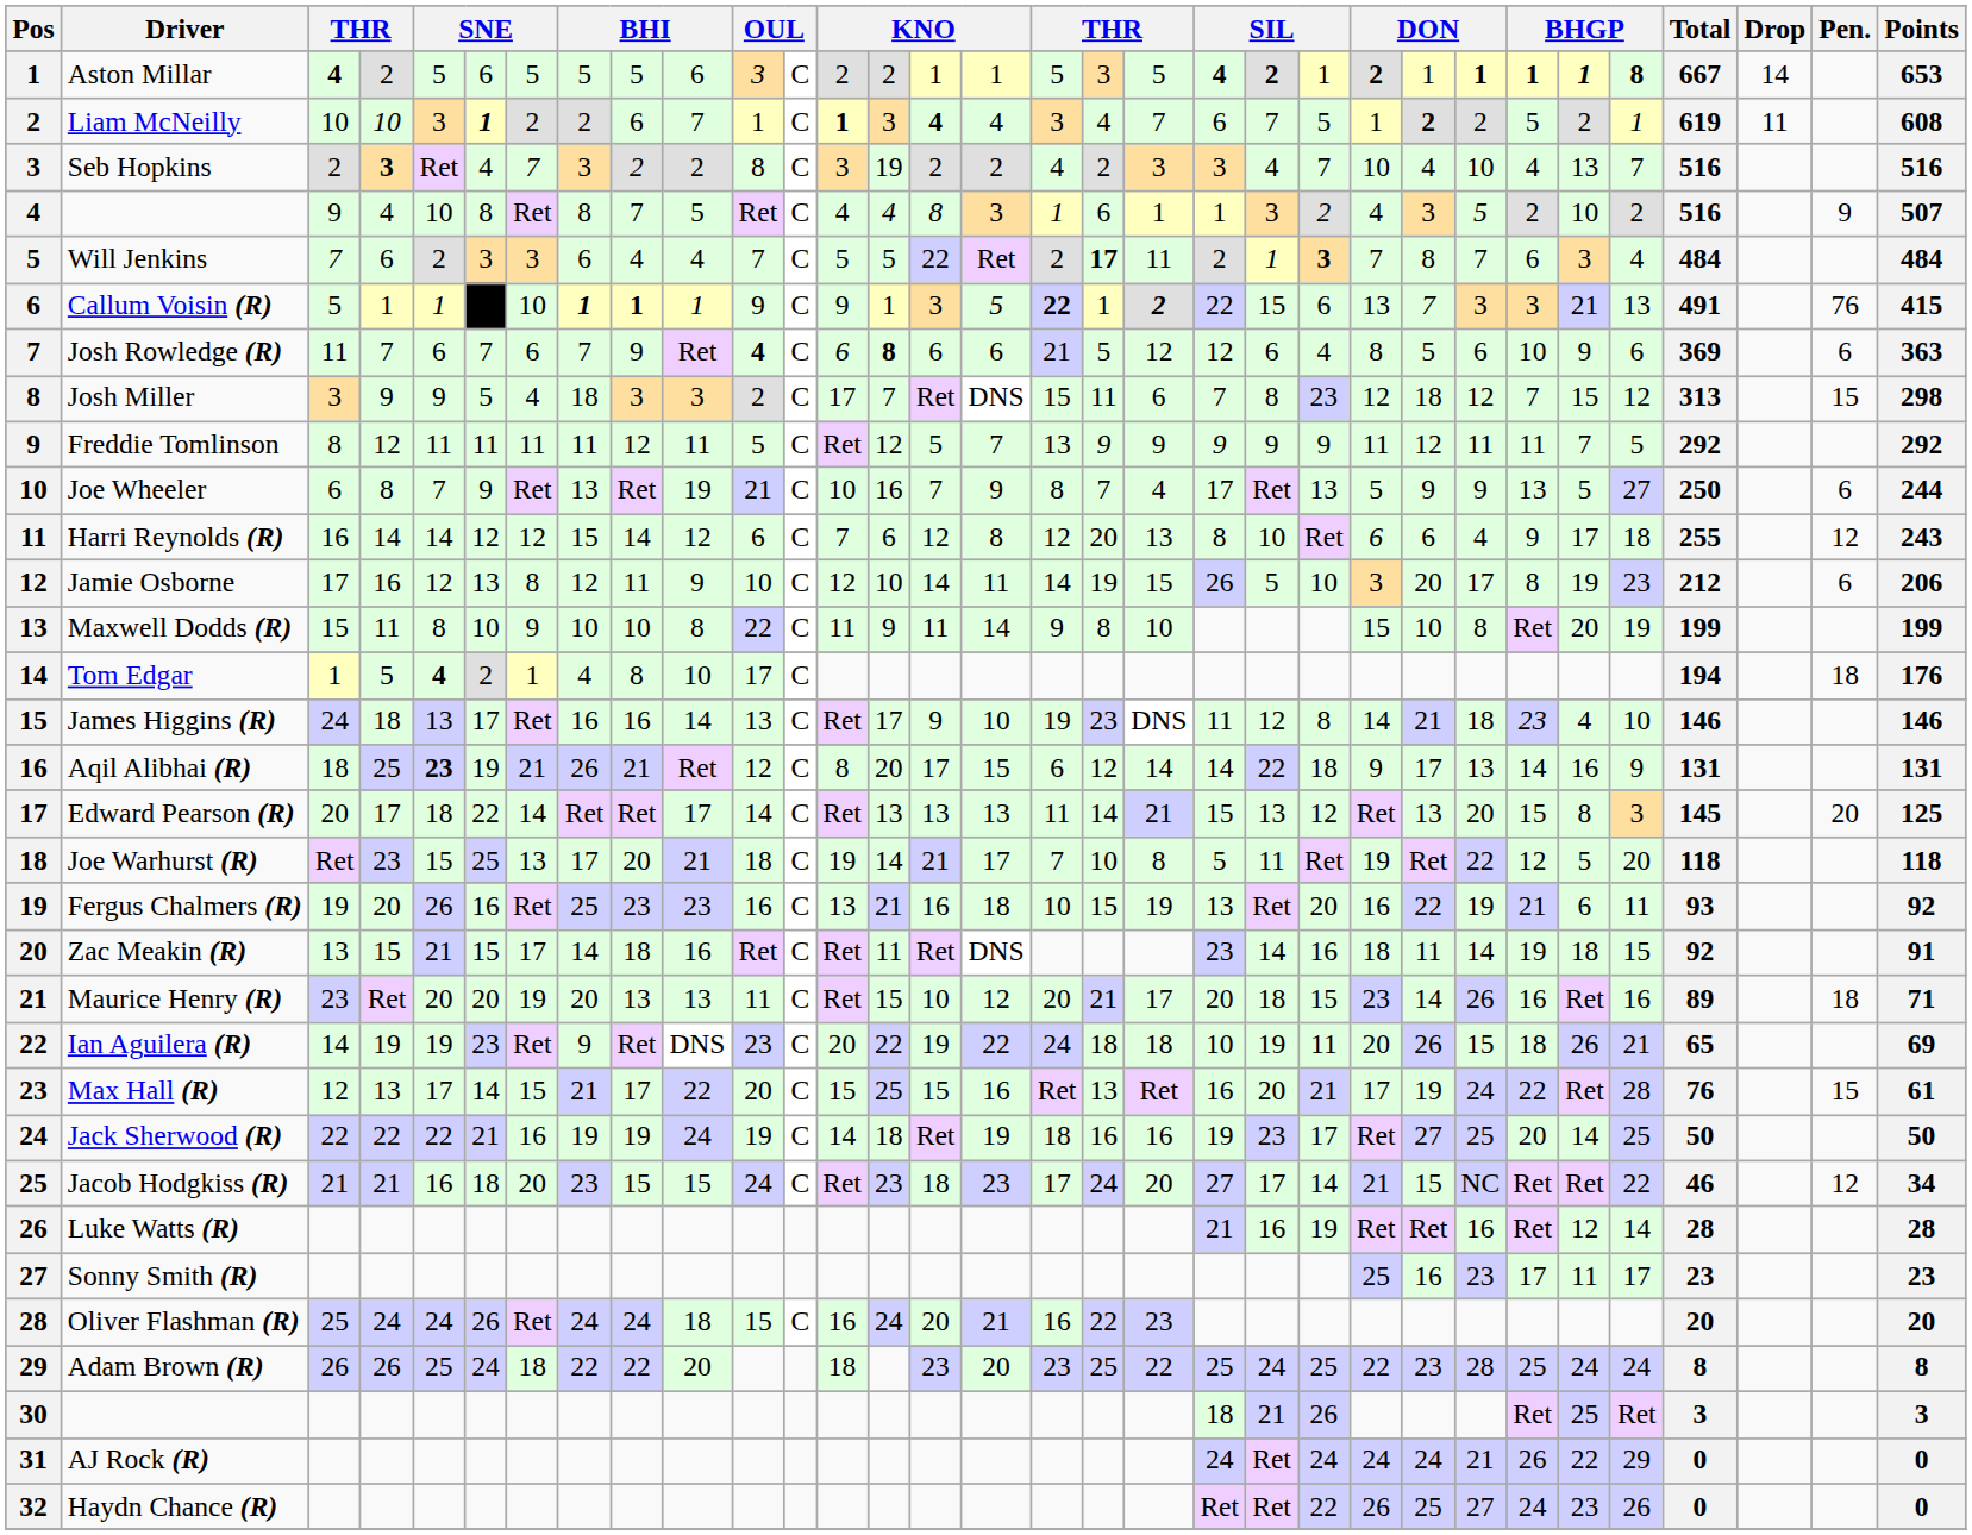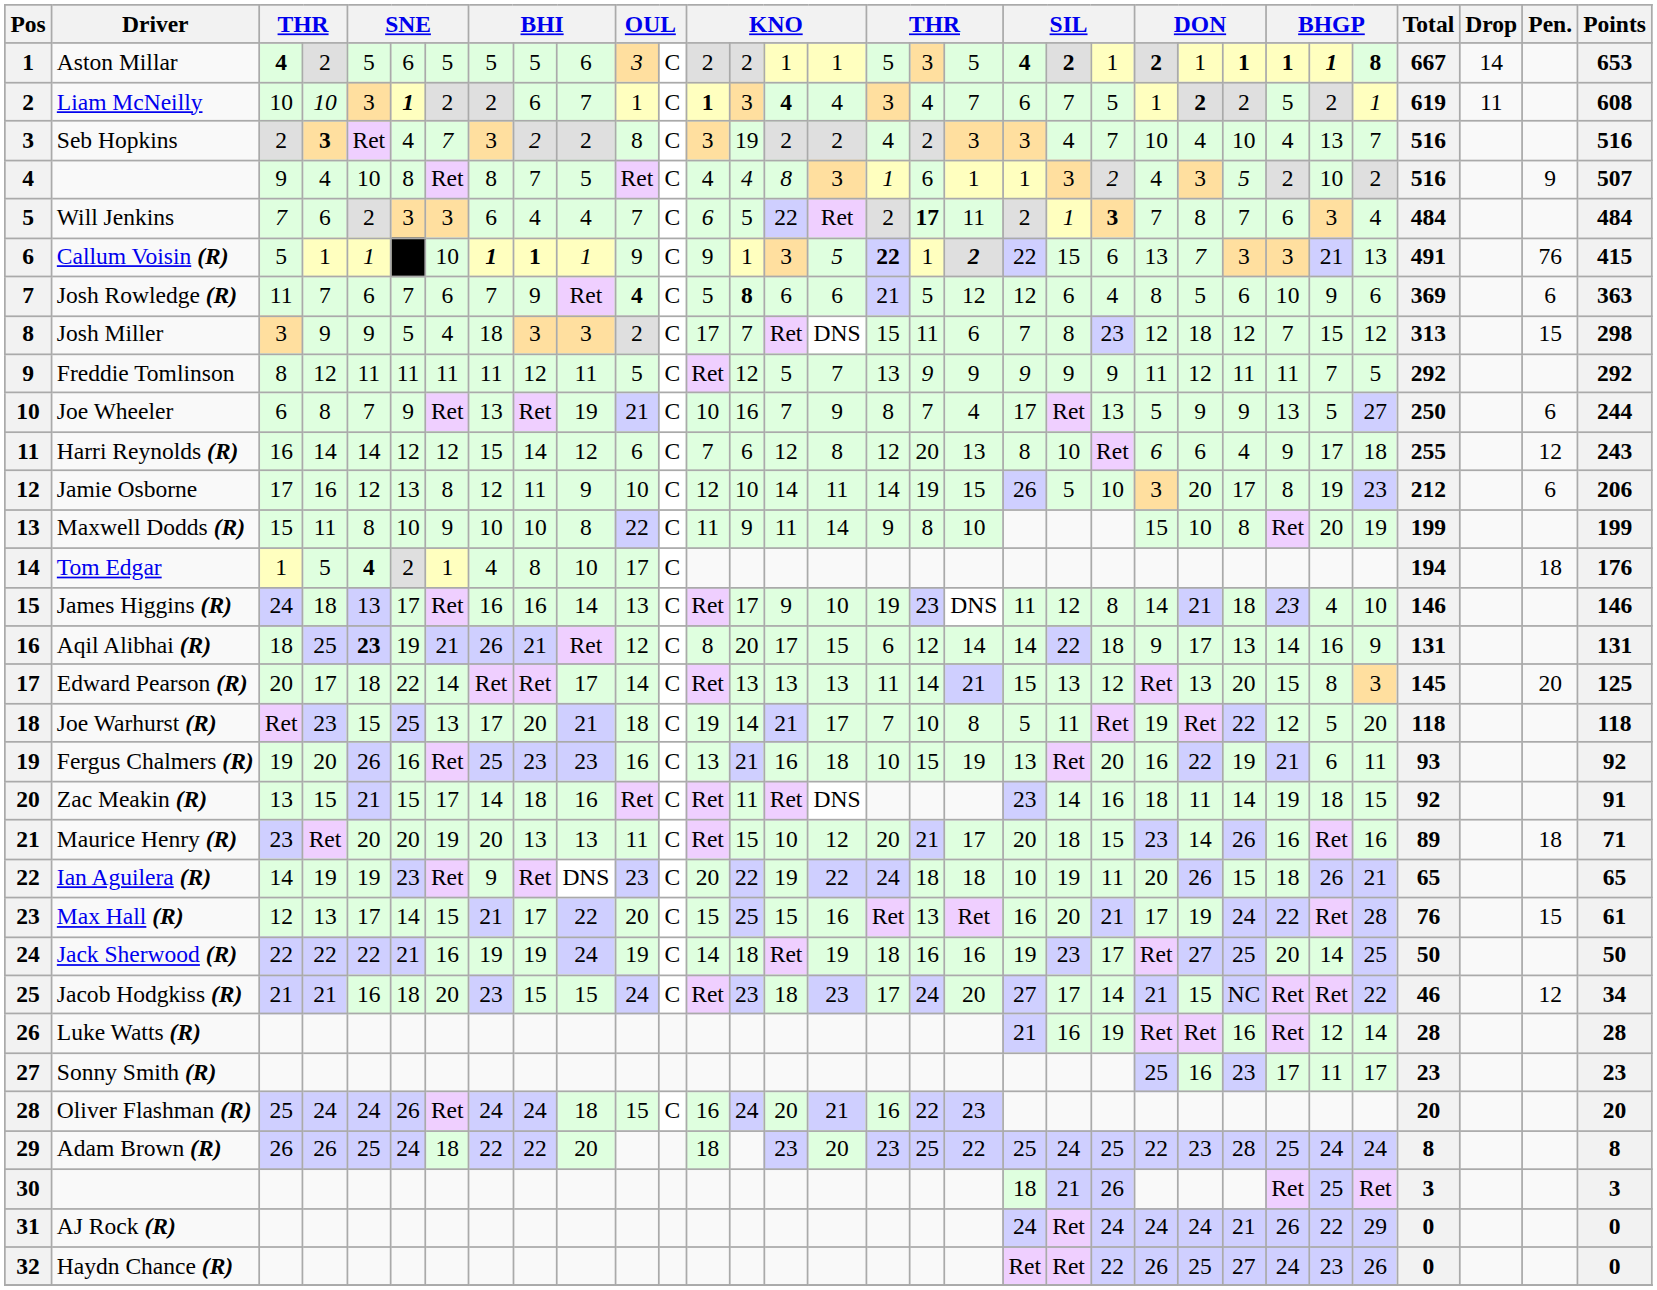Will Jenkins | column 13: 5 -> 6
Josh Rowledge (R) | column 13: 6 -> 5
Ian Aguilera (R) | Points: 69 -> 65
